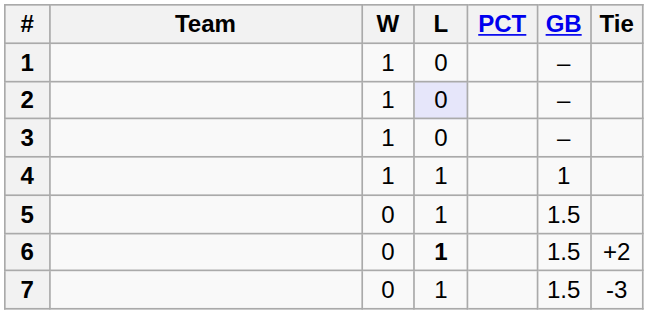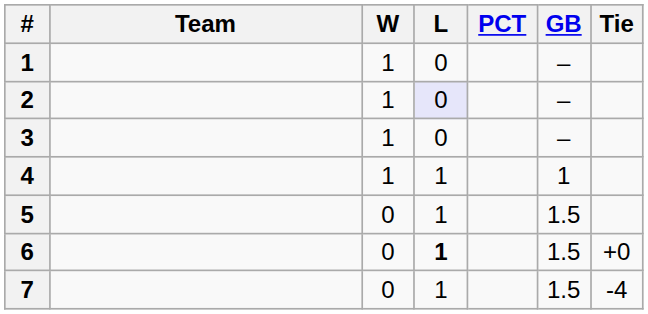6 | Tie: +2 -> +0
7 | Tie: -3 -> -4
